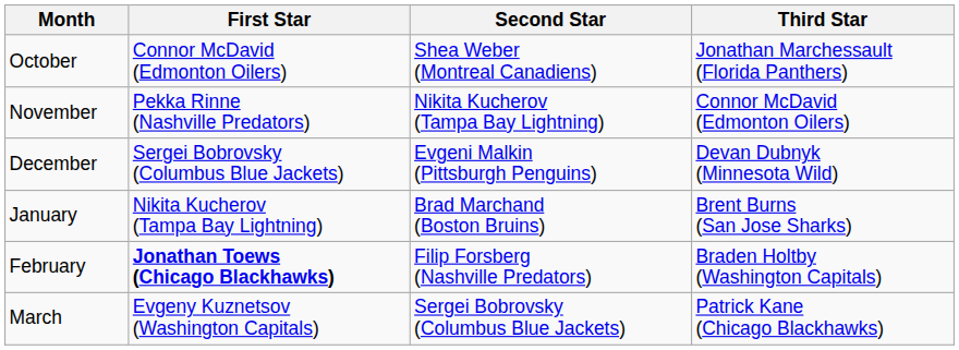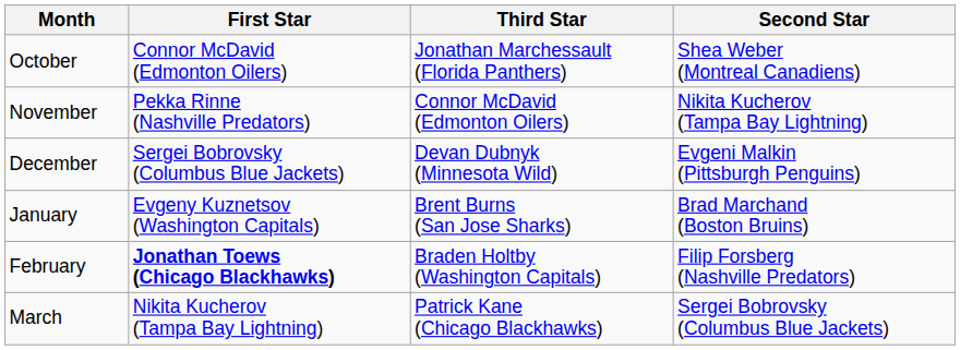columns swapped: Second Star <-> Third Star
January | First Star: Nikita Kucherov (Tampa Bay Lightning) -> Evgeny Kuznetsov (Washington Capitals)
March | First Star: Evgeny Kuznetsov (Washington Capitals) -> Nikita Kucherov (Tampa Bay Lightning)
